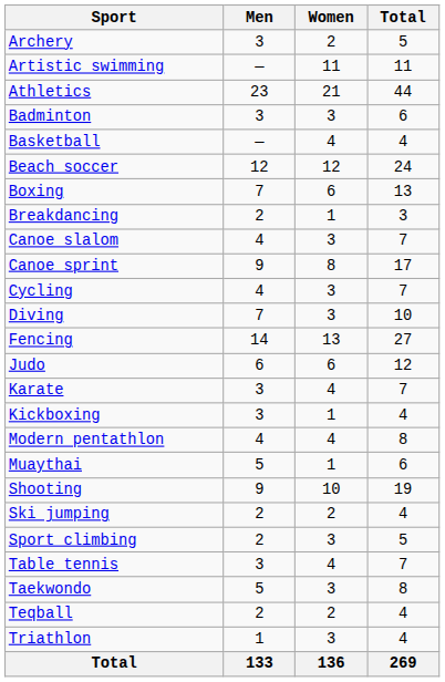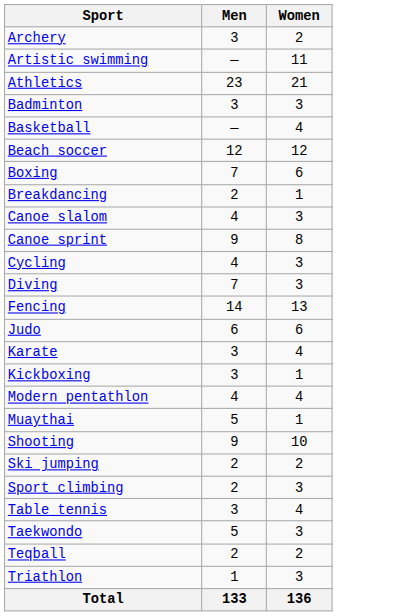- column: Total | 5 | 11 | 44 | 6 | 4 | 24 | 13 | 3 | 7 | 17 | 7 | 10 | 27 | 12 | 7 | 4 | 8 | 6 | 19 | 4 | 5 | 7 | 8 | 4 | 4 | 269
